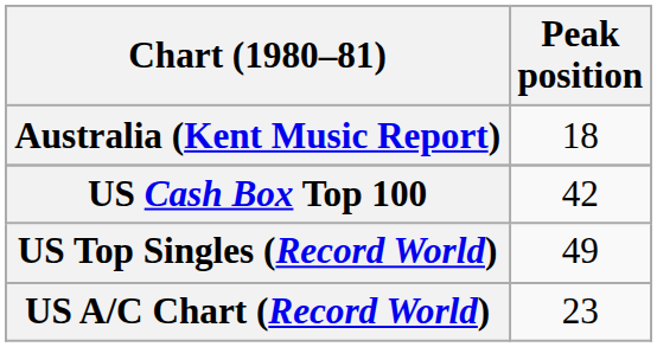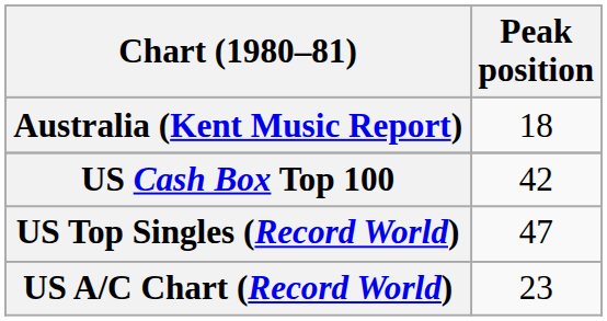US Top Singles (Record World) | Peak position: 49 -> 47
